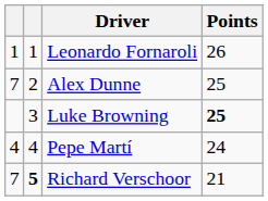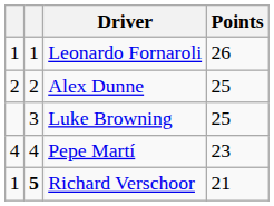Alex Dunne | column 1: 7 -> 2
Luke Browning | Points: bold -> normal
Pepe Martí | Points: 24 -> 23
Richard Verschoor | column 1: 7 -> 1
